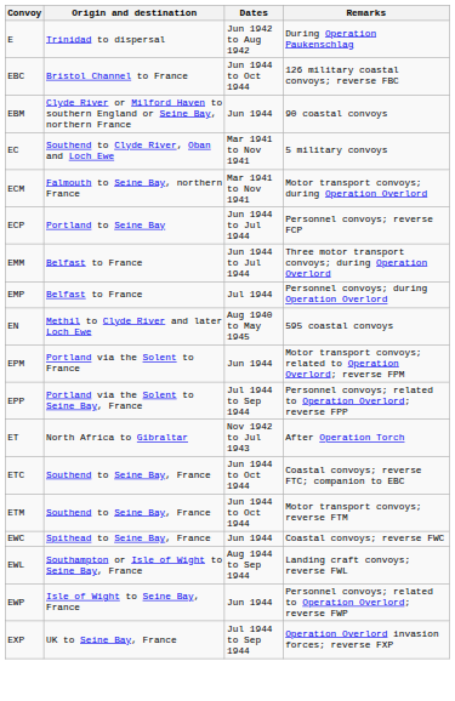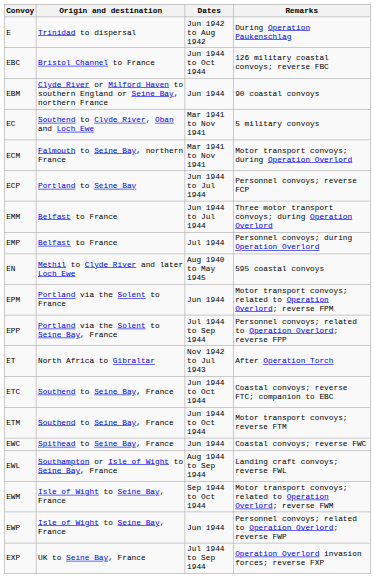+ row: EWM | Isle of Wight to Seine Bay, France | Sep 1944 to Oct 1944 | Motor transport convoys; related to Operation Overlord; reverse FWM
